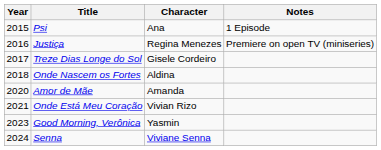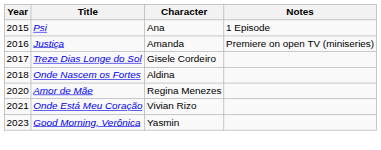Justiça | Character: Regina Menezes -> Amanda
Amor de Mãe | Character: Amanda -> Regina Menezes
- row: 2024 | Senna | Viviane Senna
